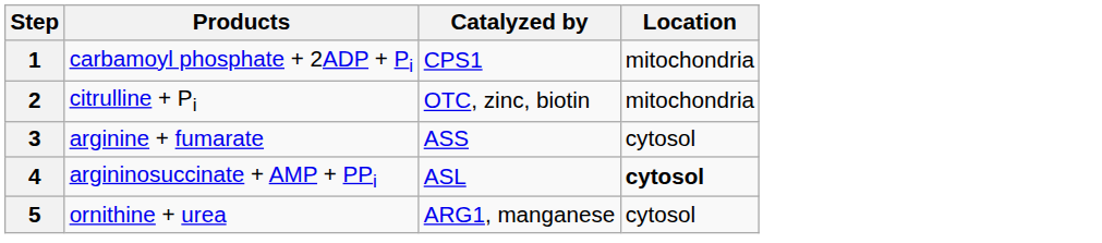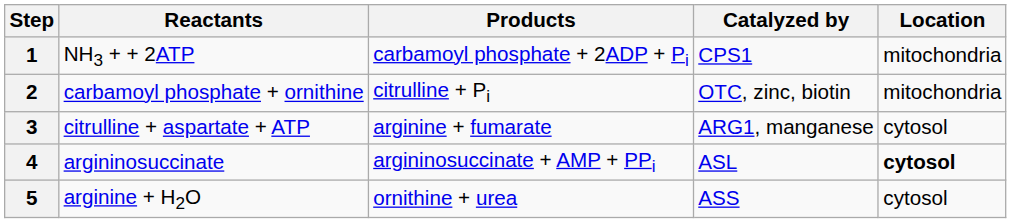+ column: Reactants | NH3 + + 2ATP | carbamoyl phosphate + ornithine | citrulline + aspartate + ATP | argininosuccinate | arginine + H2O
3 | Catalyzed by: ASS -> ARG1, manganese
5 | Catalyzed by: ARG1, manganese -> ASS
